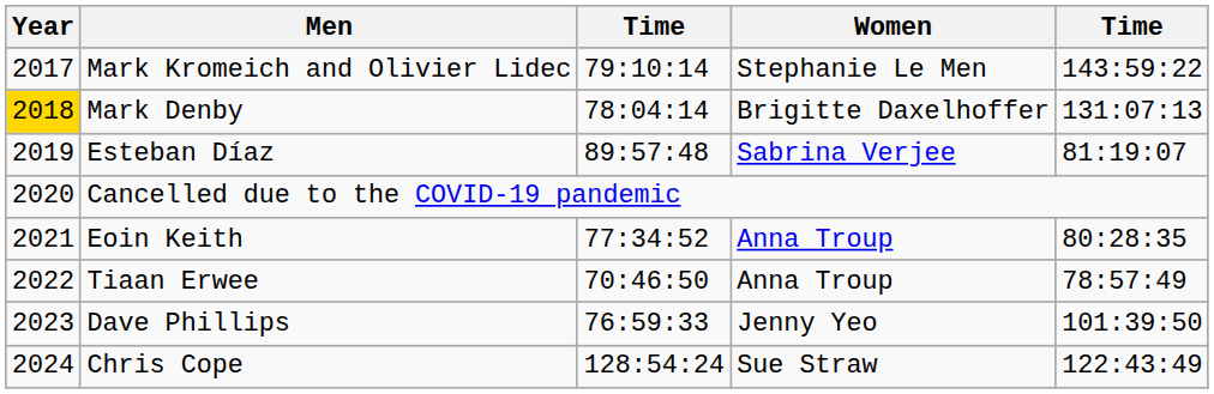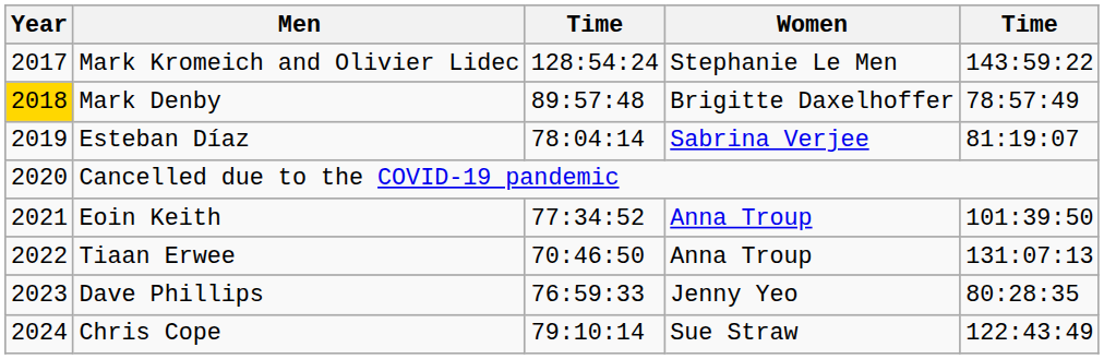Mark Kromeich and Olivier Lidec | column 3: 79:10:14 -> 128:54:24
Mark Denby | column 3: 78:04:14 -> 89:57:48
Mark Denby | column 5: 131:07:13 -> 78:57:49
Esteban Díaz | column 3: 89:57:48 -> 78:04:14
Eoin Keith | column 5: 80:28:35 -> 101:39:50
Tiaan Erwee | column 5: 78:57:49 -> 131:07:13
Dave Phillips | column 5: 101:39:50 -> 80:28:35
Chris Cope | column 3: 128:54:24 -> 79:10:14
